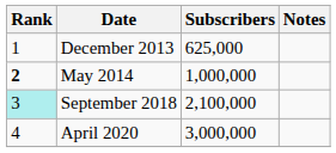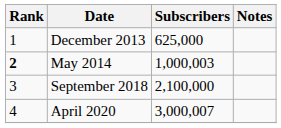May 2014 | Subscribers: 1,000,000 -> 1,000,003
September 2018 | Rank: paleturquoise background -> no background
April 2020 | Subscribers: 3,000,000 -> 3,000,007
